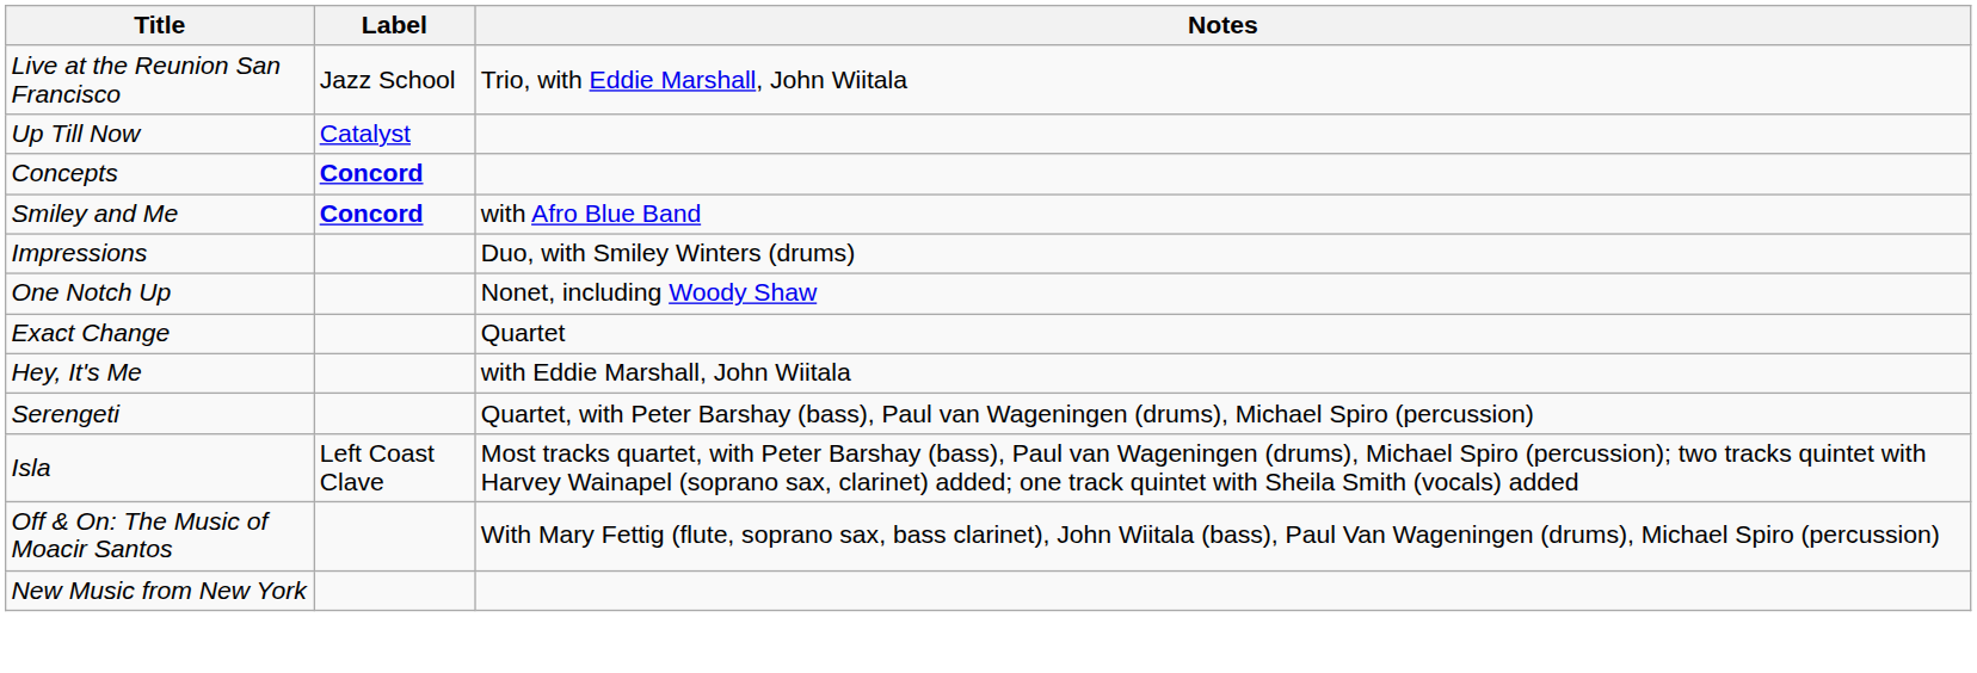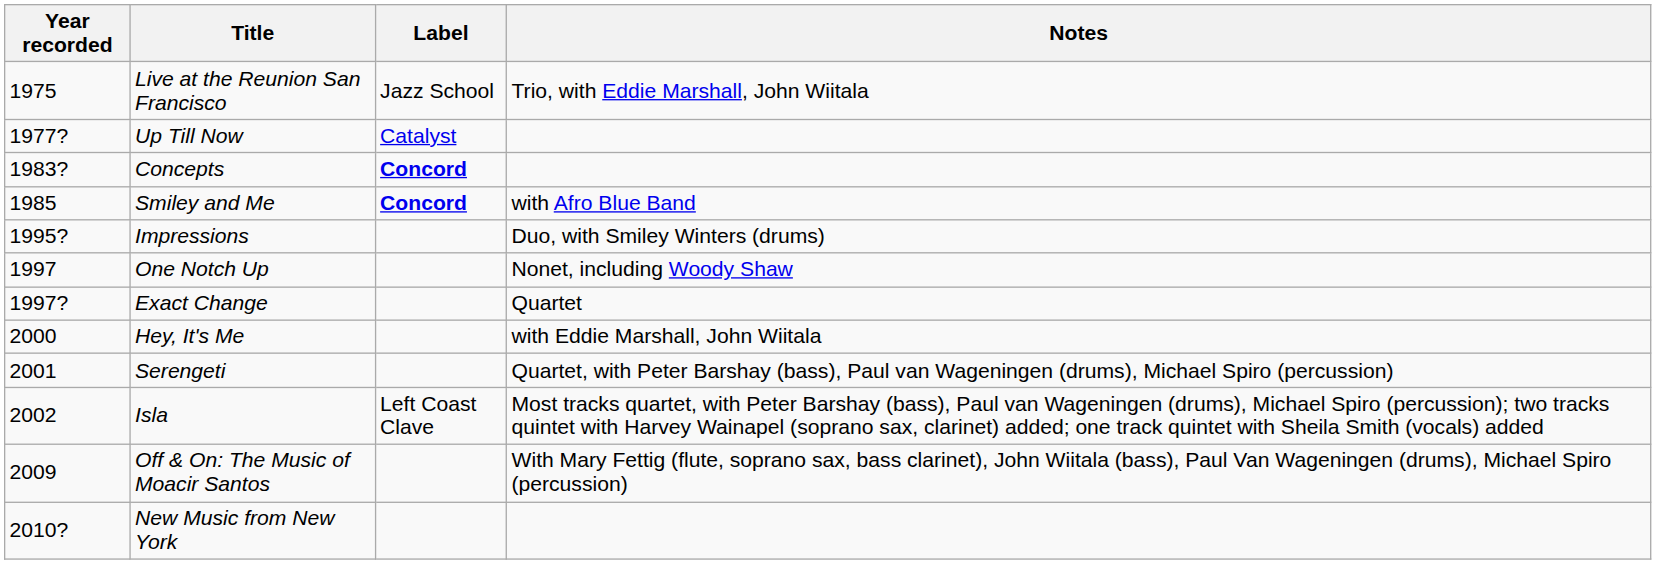+ column: Year recorded | 1975 | 1977? | 1983? | 1985 | 1995? | 1997 | 1997? | 2000 | 2001 | 2002 | 2009 | 2010?
